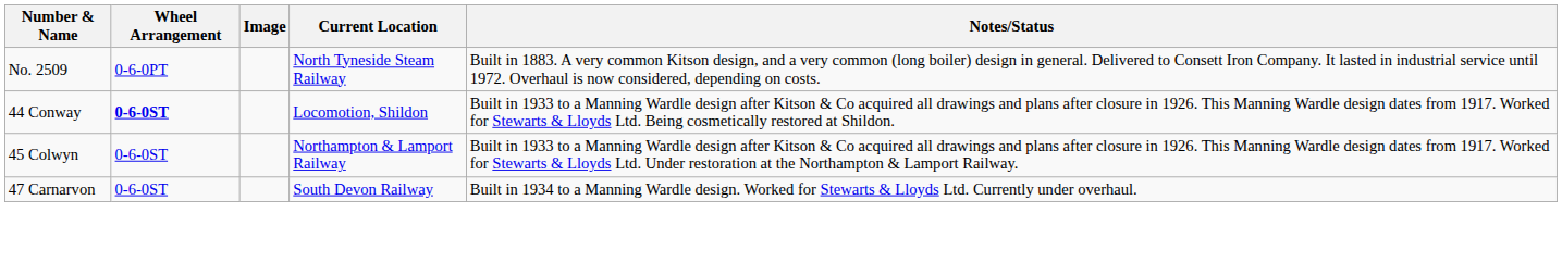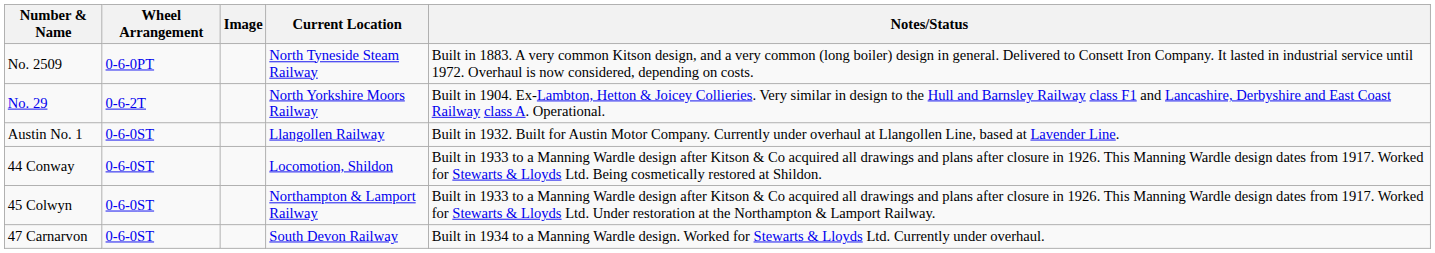+ row: No. 29 | 0-6-2T | North Yorkshire Moors Railway | Built in 1904. Ex-Lambton, Hetton & Joicey Collieries. Very similar in design to the Hull and Barnsley Railway class F1 and Lancashire, Derbyshire and East Coast Railway class A. Operational.
+ row: Austin No. 1 | 0-6-0ST | Llangollen Railway | Built in 1932. Built for Austin Motor Company. Currently under overhaul at Llangollen Line, based at Lavender Line.
44 Conway | Wheel Arrangement: bold -> normal
